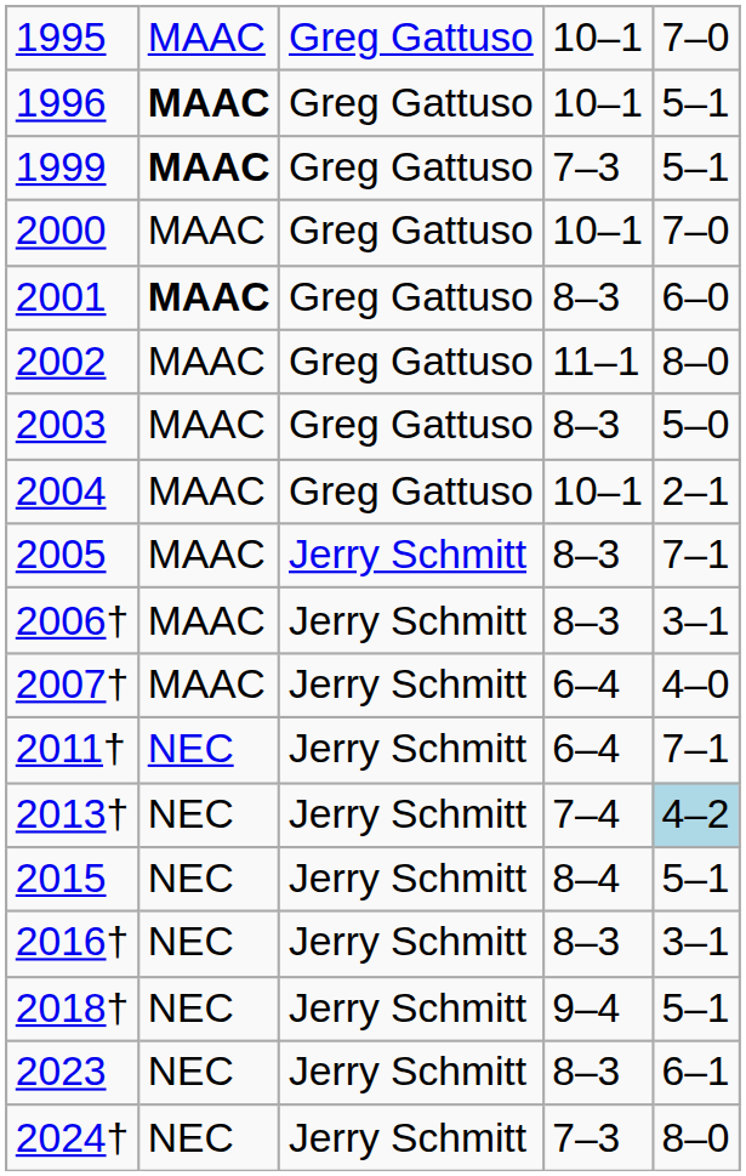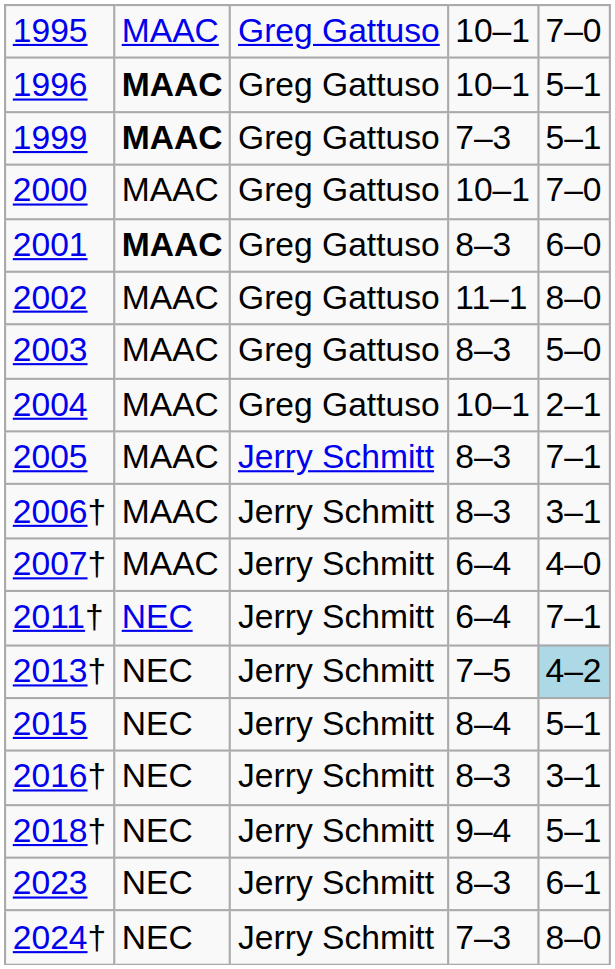2013† | column 4: 7–4 -> 7–5
